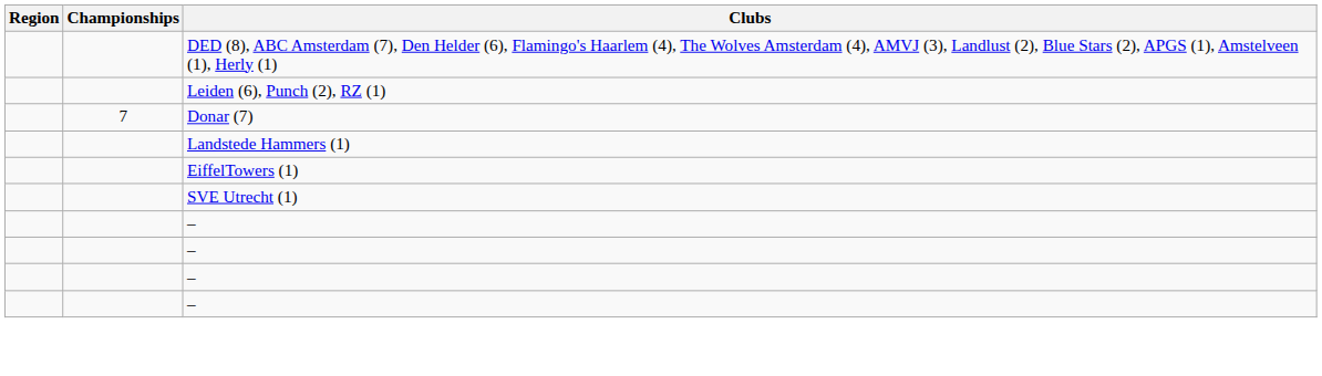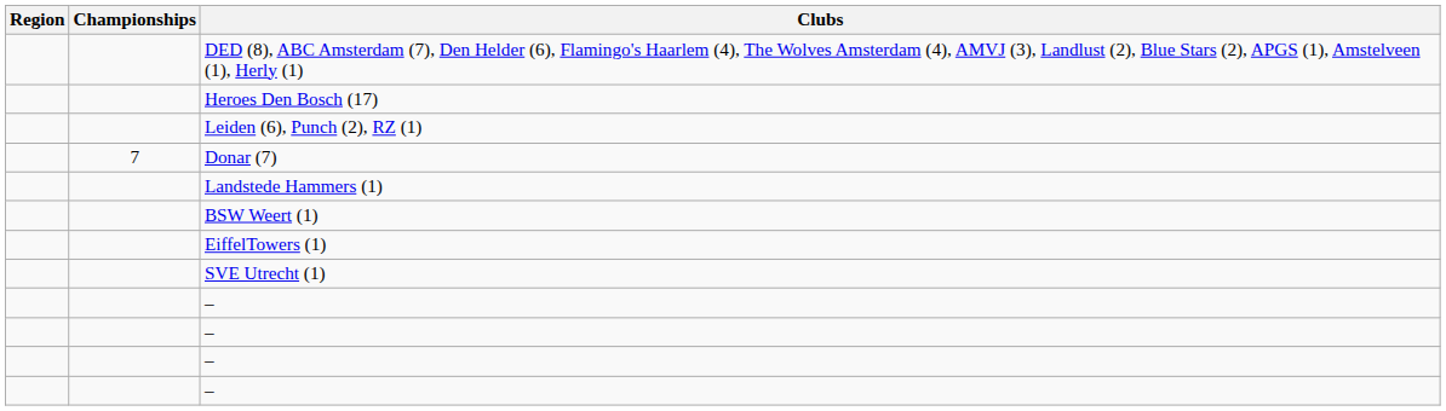+ row: Heroes Den Bosch (17)
+ row: BSW Weert (1)
